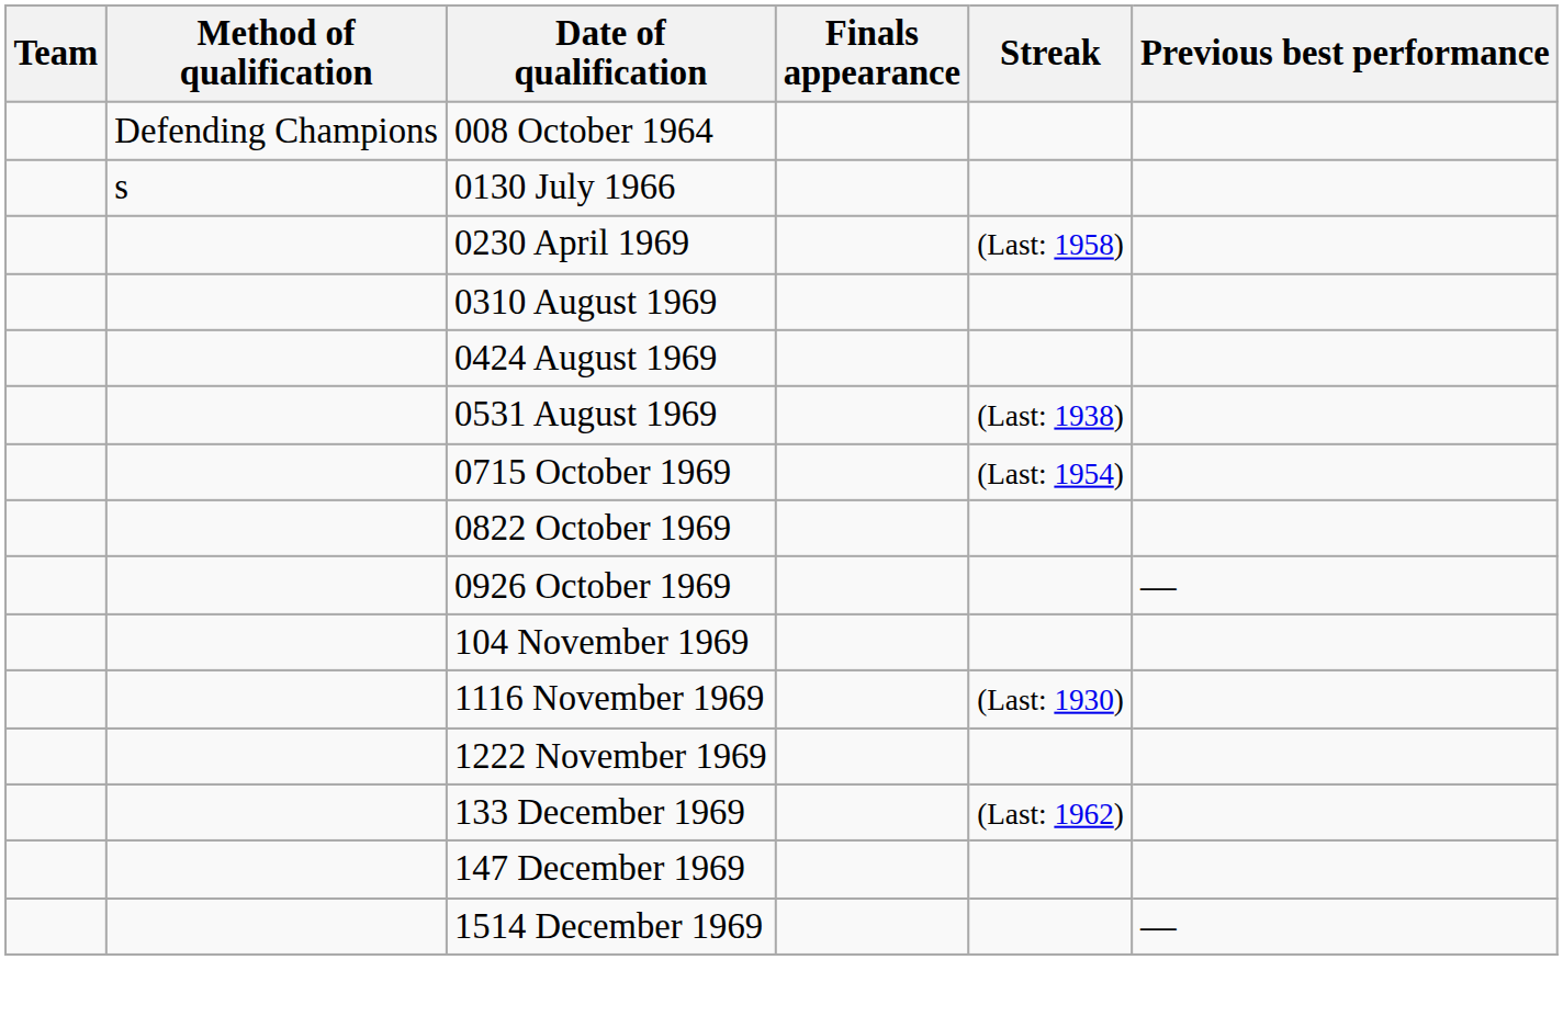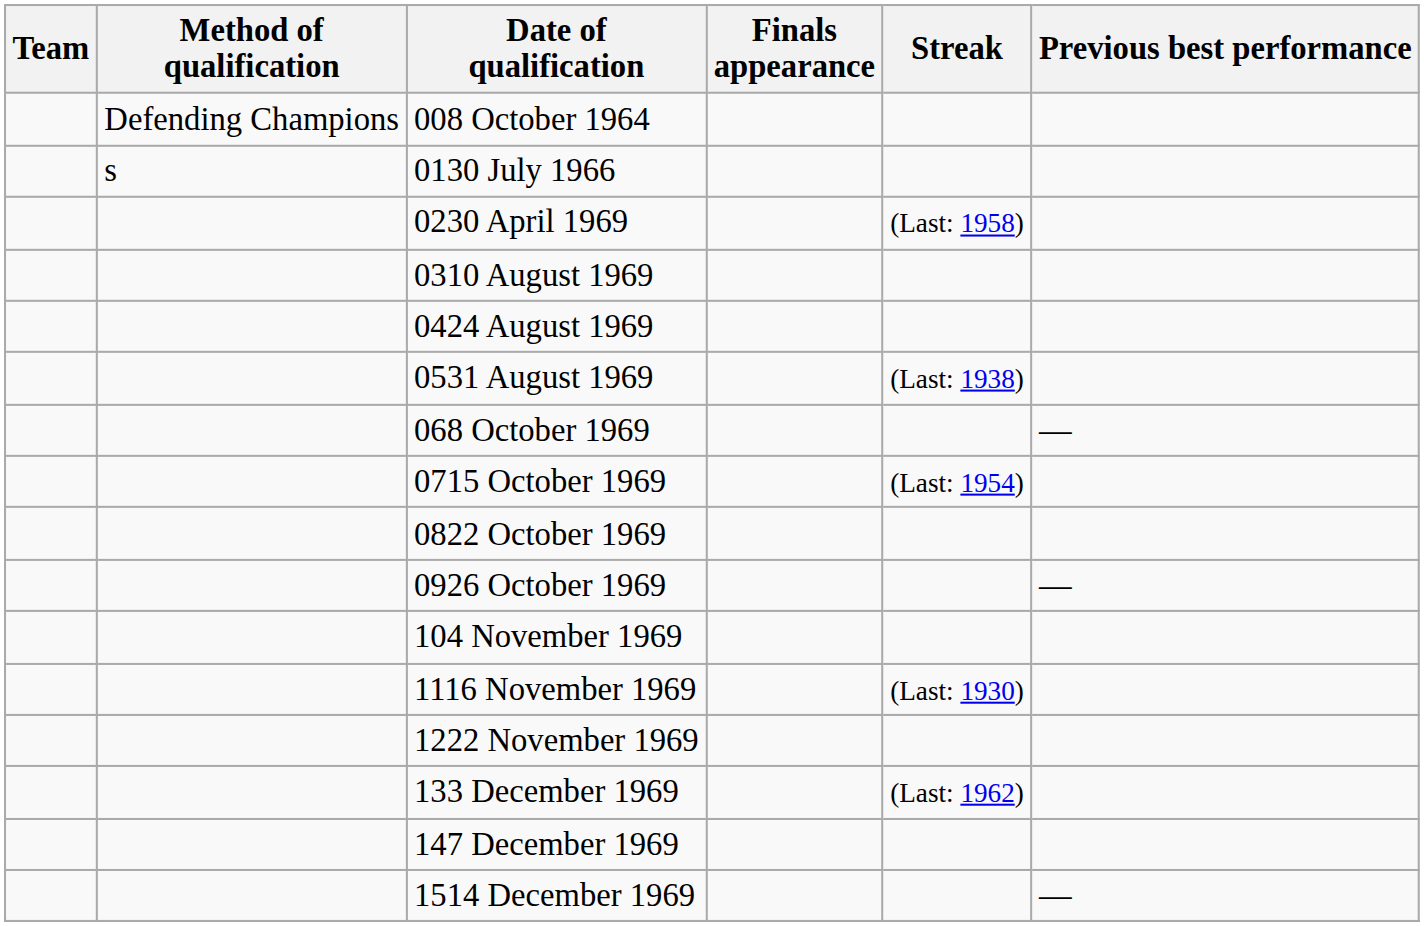+ row: 068 October 1969 | —
